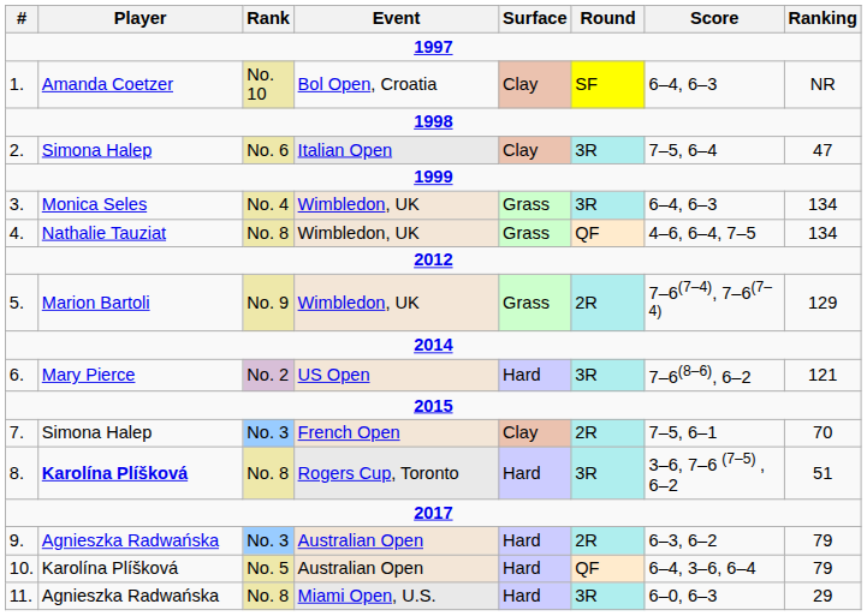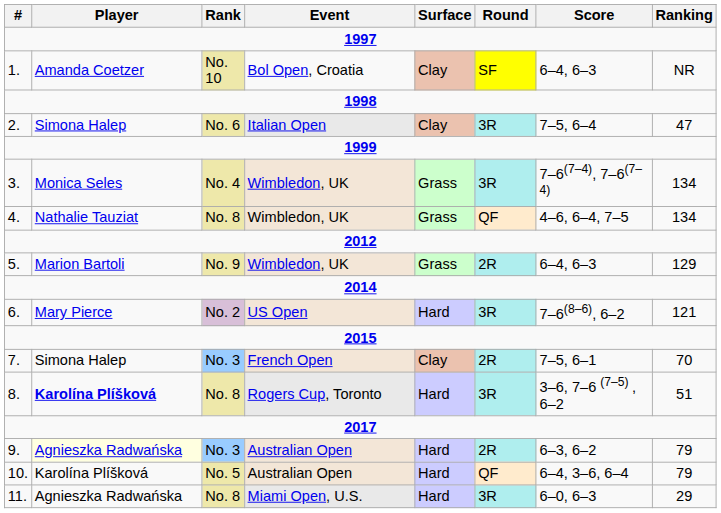3. | Score: 6–4, 6–3 -> 7–6(7–4), 7–6(7–4)
5. | Score: 7–6(7–4), 7–6(7–4) -> 6–4, 6–3
9. | Player: no background -> lightyellow background
